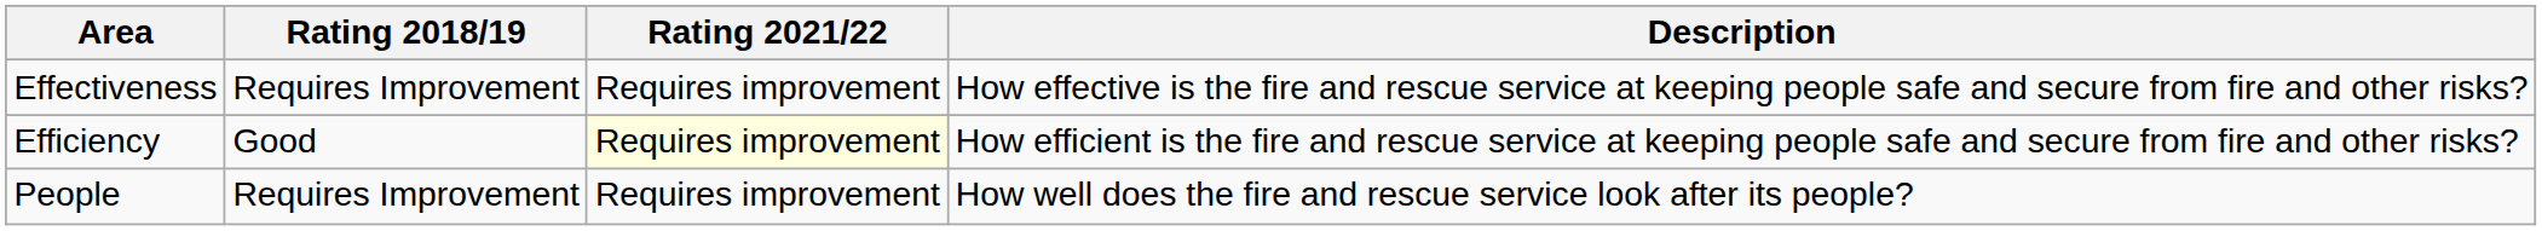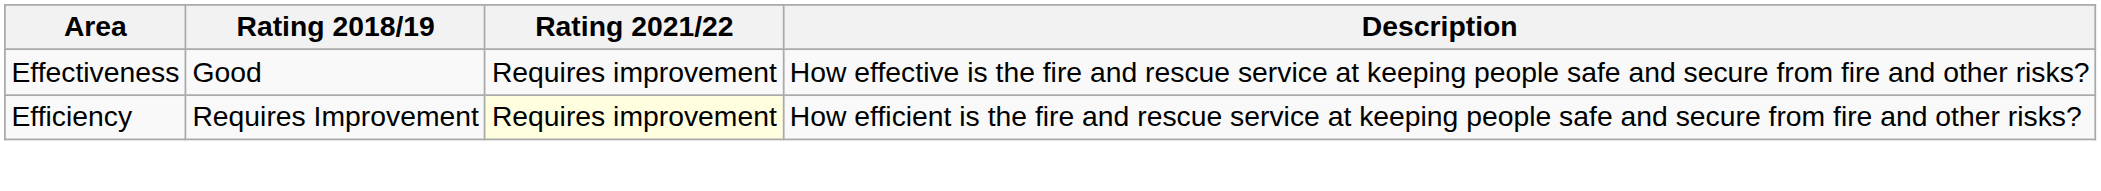Effectiveness | Rating 2018/19: Requires Improvement -> Good
Efficiency | Rating 2018/19: Good -> Requires Improvement
- row: People | Requires Improvement | Requires improvement | How well does the fire and rescue service look after its people?
